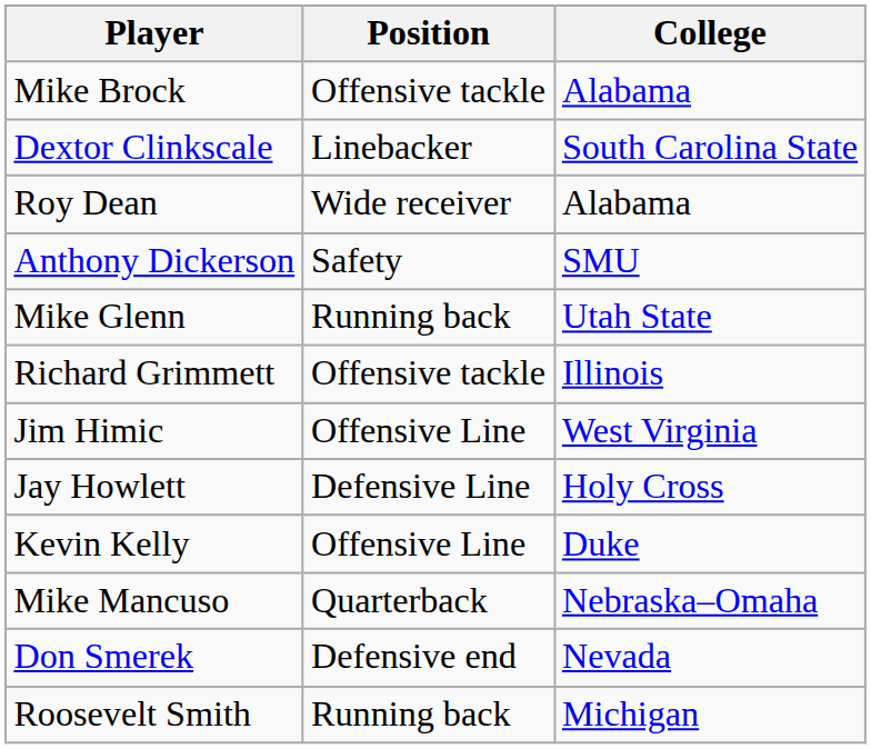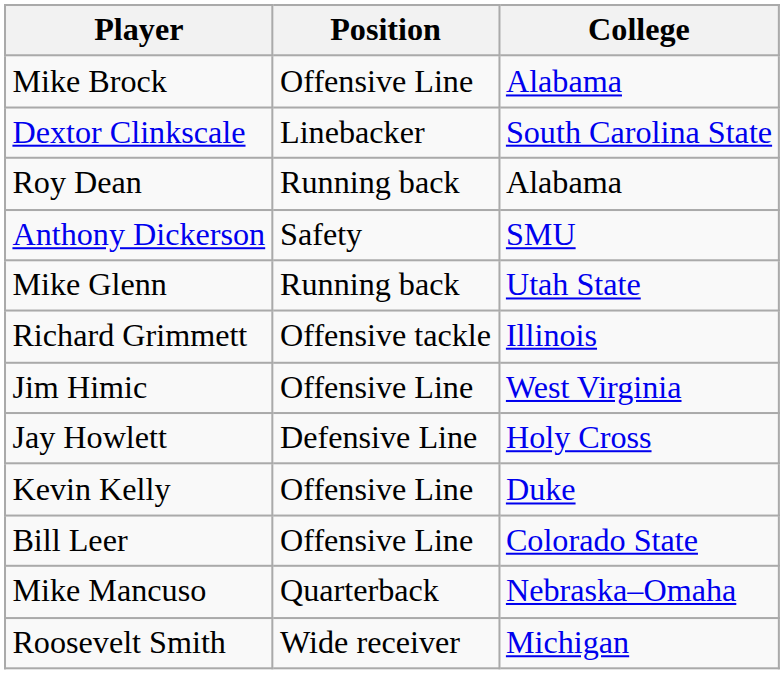Mike Brock | Position: Offensive tackle -> Offensive Line
Roy Dean | Position: Wide receiver -> Running back
+ row: Bill Leer | Offensive Line | Colorado State
- row: Don Smerek | Defensive end | Nevada
Roosevelt Smith | Position: Running back -> Wide receiver
